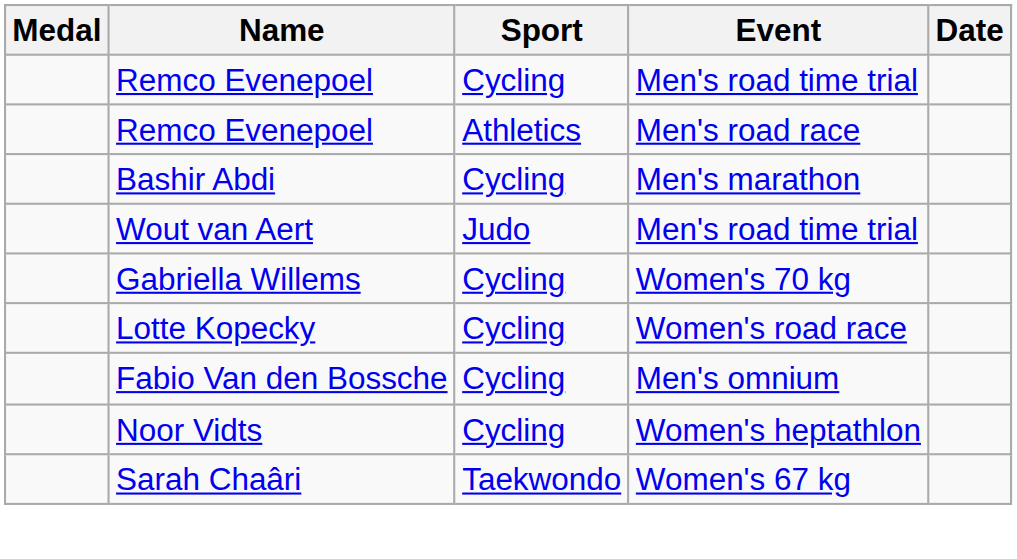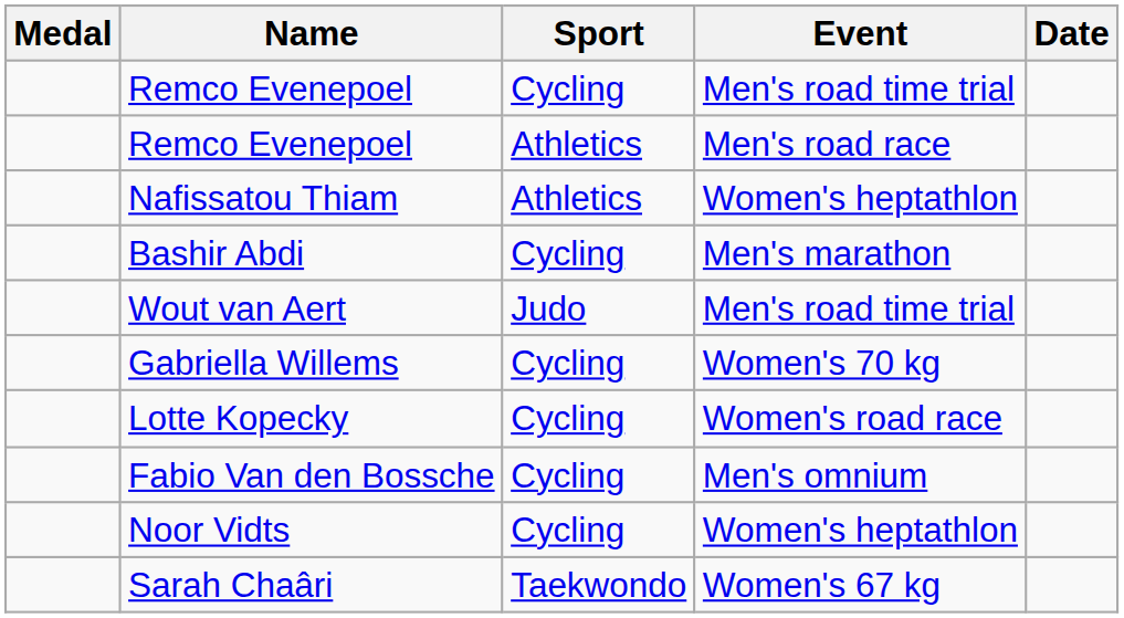+ row: Nafissatou Thiam | Athletics | Women's heptathlon
